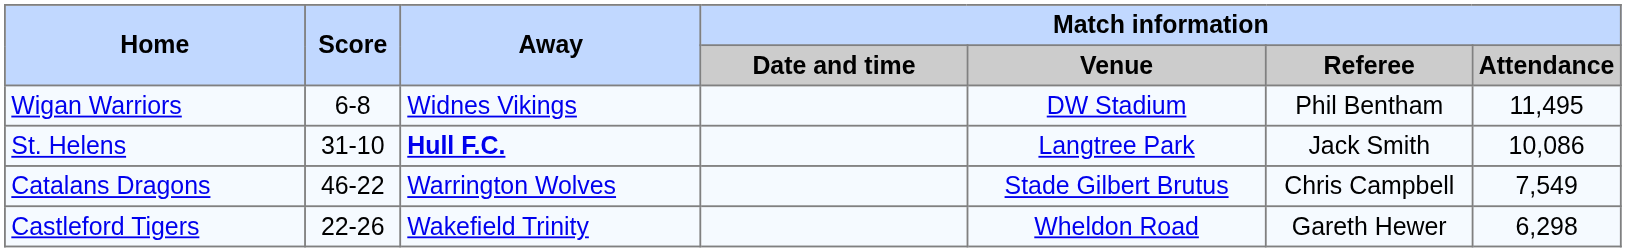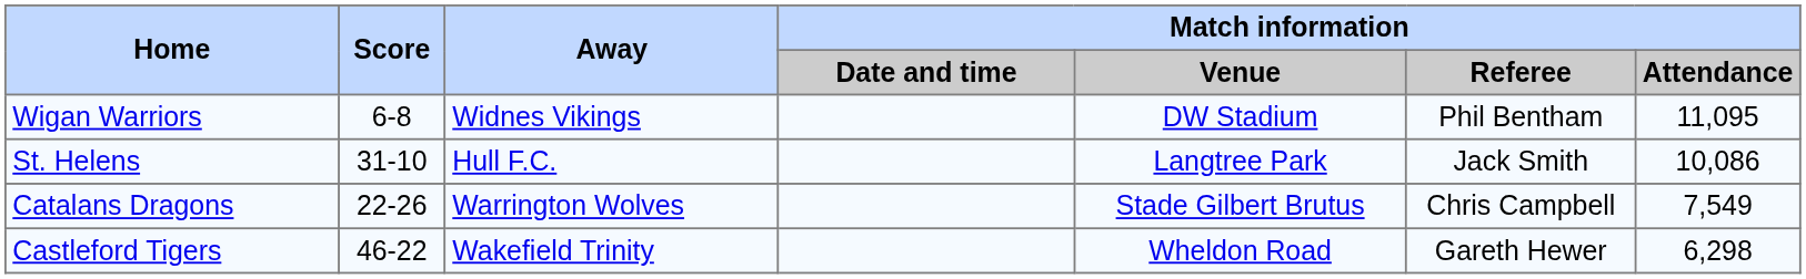Wigan Warriors | Match information / Attendance: 11,495 -> 11,095
St. Helens | Away: bold -> normal
Catalans Dragons | Score: 46-22 -> 22-26
Castleford Tigers | Score: 22-26 -> 46-22
